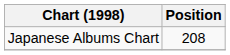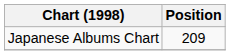Japanese Albums Chart | Position: 208 -> 209
